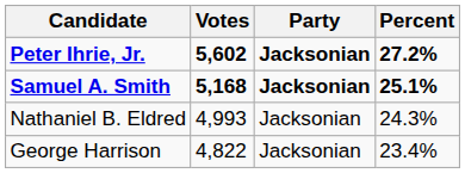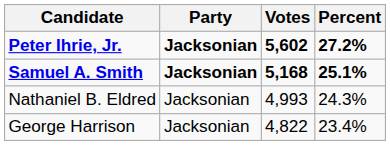columns swapped: Party <-> Votes
